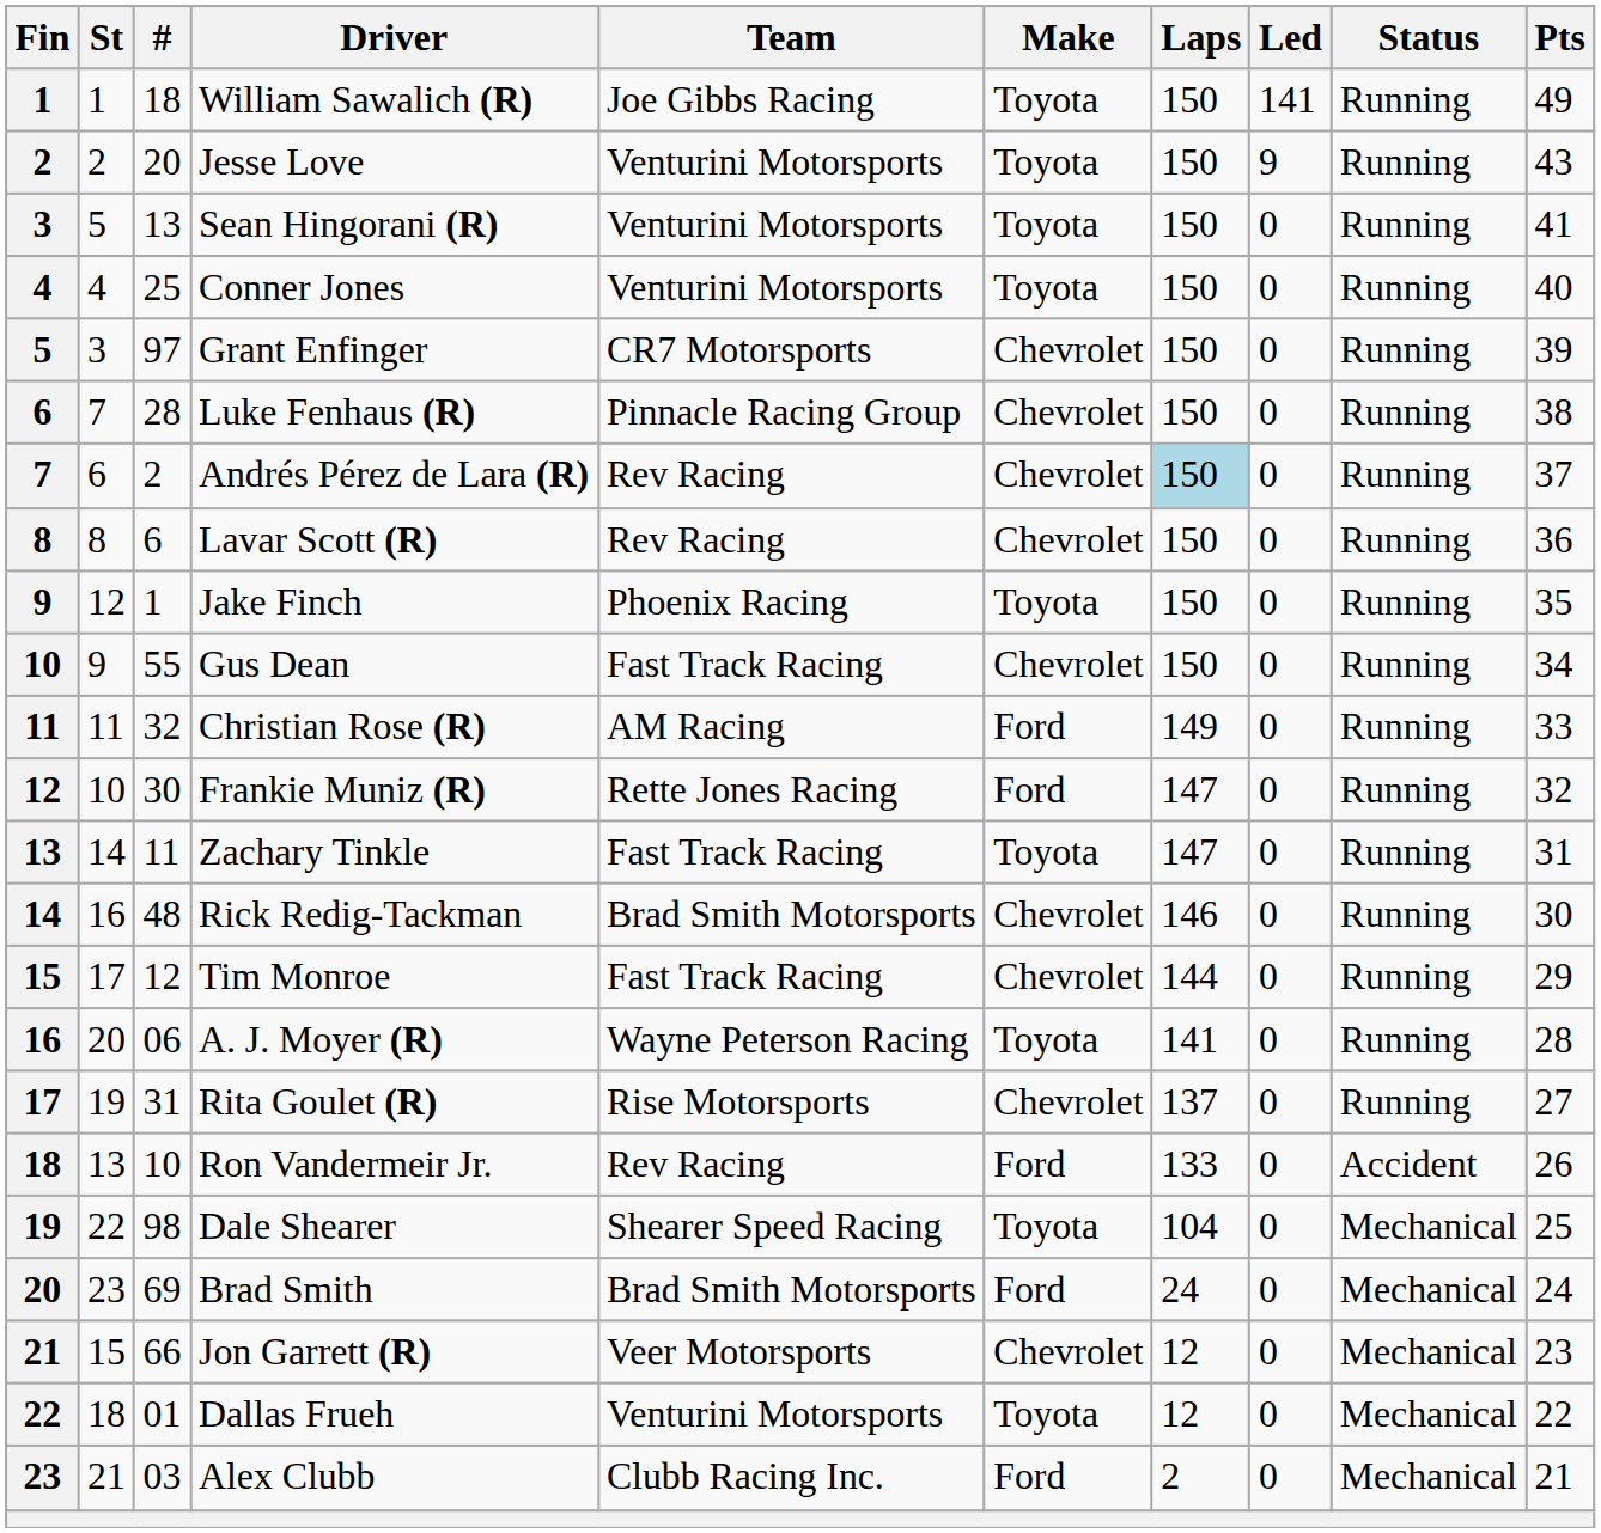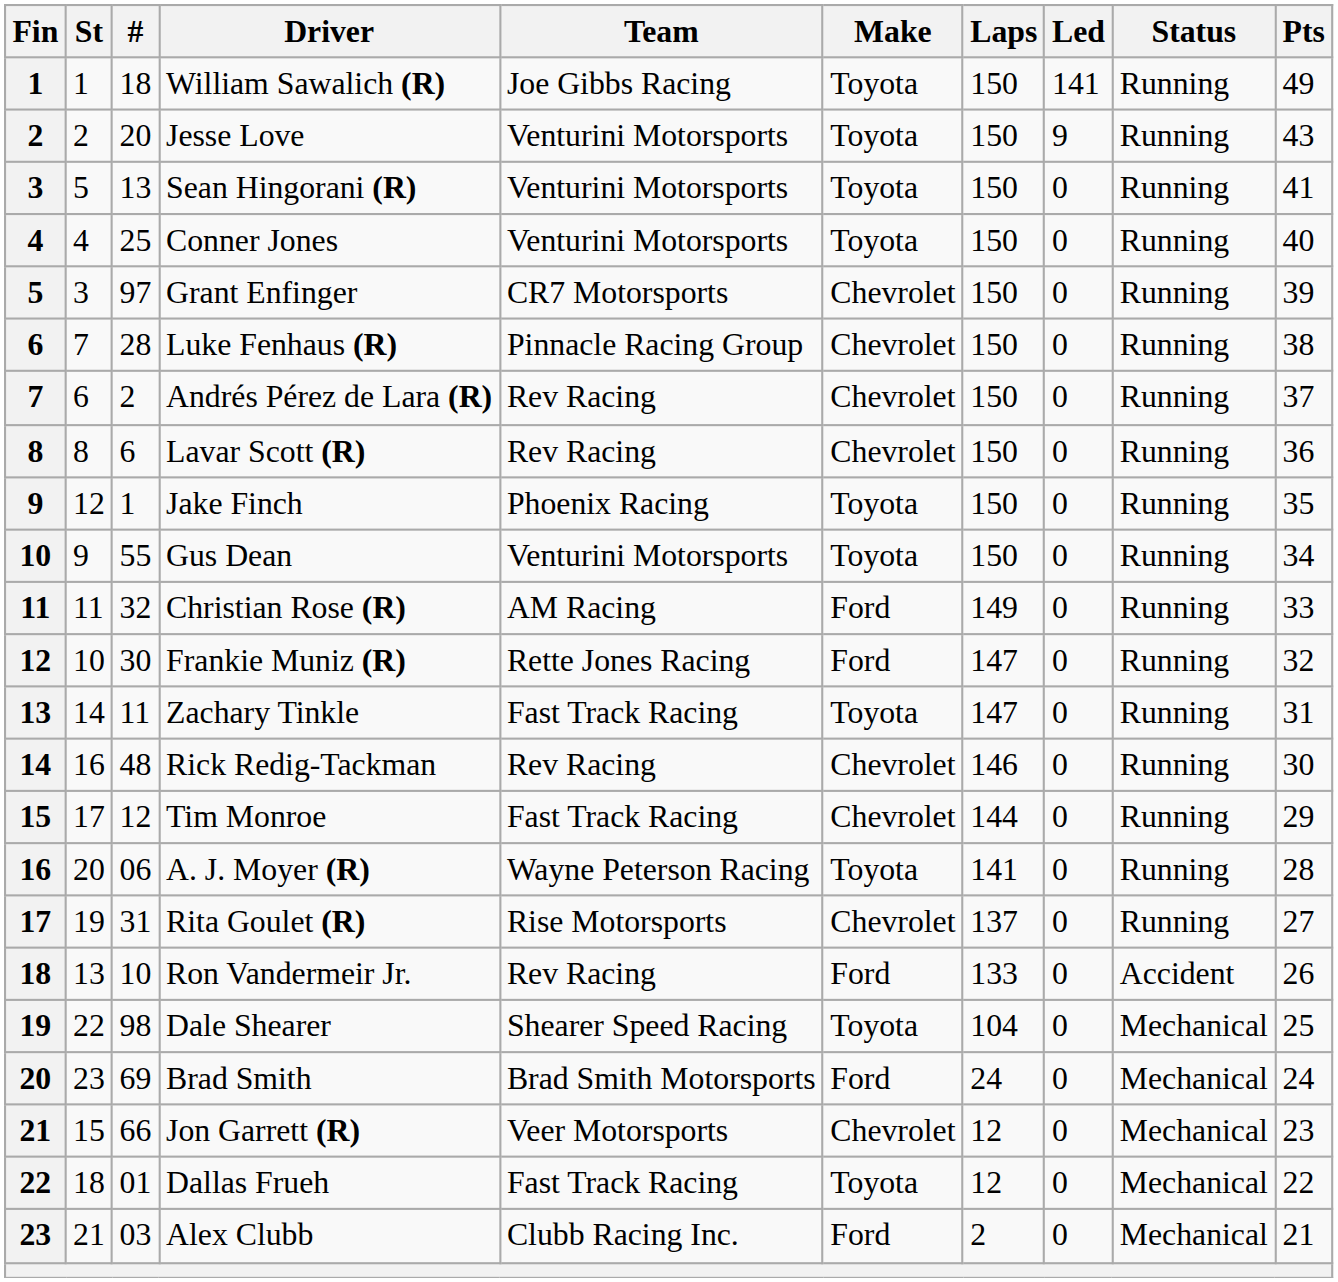Andrés Pérez de Lara (R) | Laps: lightblue background -> no background
Gus Dean | Team: Fast Track Racing -> Venturini Motorsports
Gus Dean | Make: Chevrolet -> Toyota
Rick Redig-Tackman | Team: Brad Smith Motorsports -> Rev Racing
Dallas Frueh | Team: Venturini Motorsports -> Fast Track Racing
